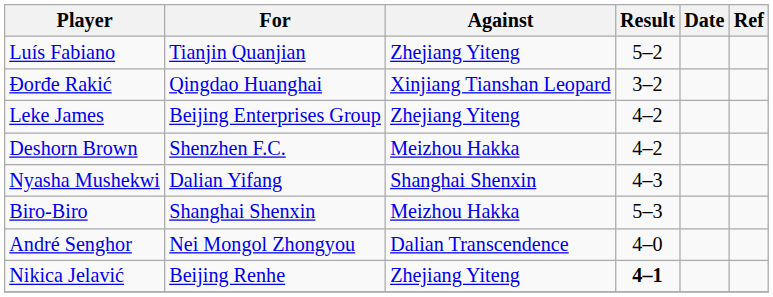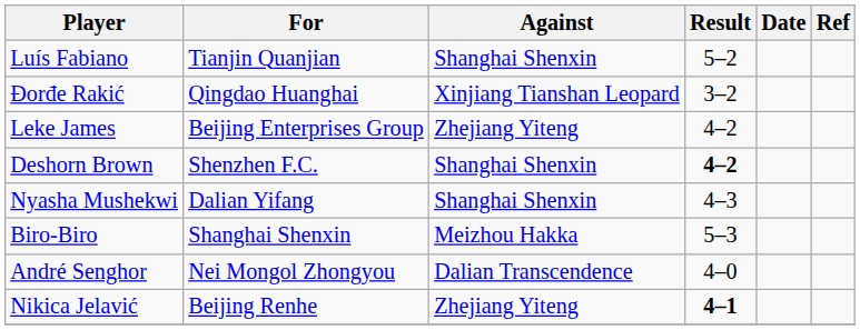Luís Fabiano | Against: Zhejiang Yiteng -> Shanghai Shenxin
Deshorn Brown | Against: Meizhou Hakka -> Shanghai Shenxin
Deshorn Brown | Result: normal -> bold
